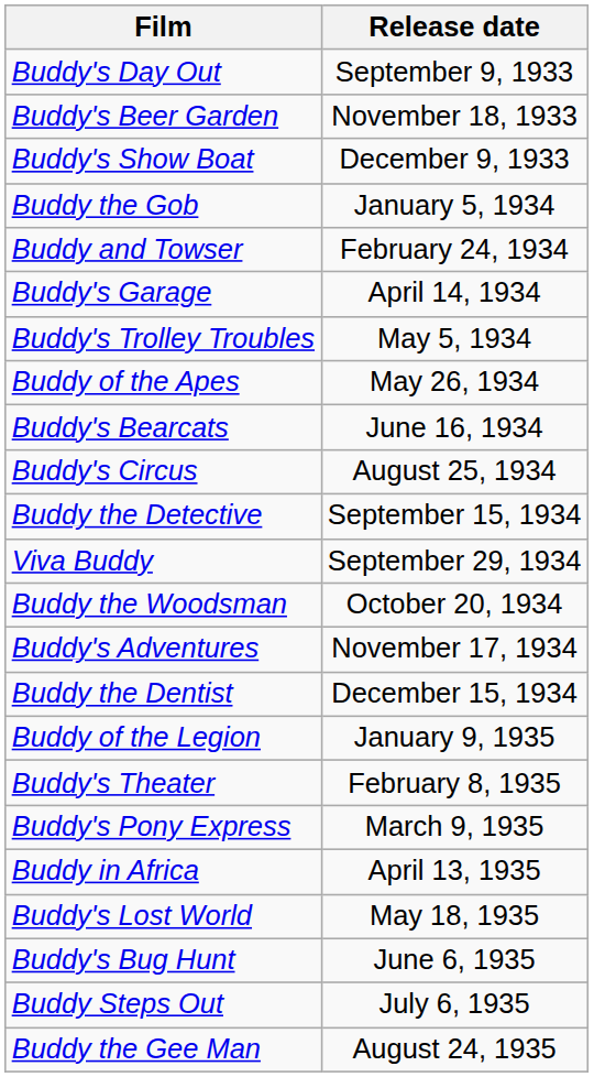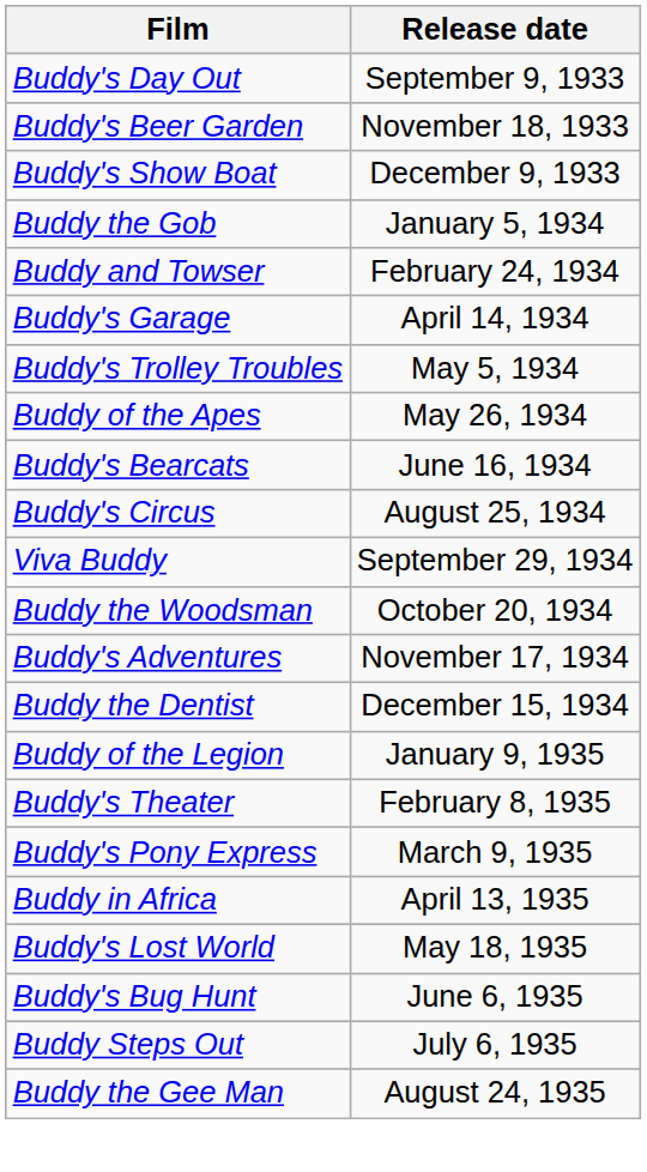- row: Buddy the Detective | September 15, 1934
